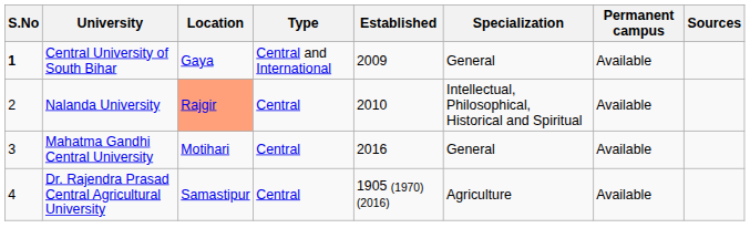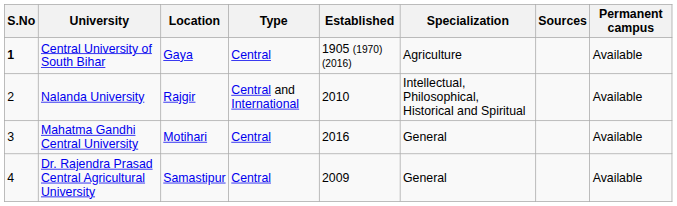columns swapped: Permanent campus <-> Sources
Central University of South Bihar | Type: Central and International -> Central
Central University of South Bihar | Established: 2009 -> 1905 (1970) (2016)
Central University of South Bihar | Specialization: General -> Agriculture
Nalanda University | Location: lightsalmon background -> no background
Nalanda University | Type: Central -> Central and International
Dr. Rajendra Prasad Central Agricultural University | Established: 1905 (1970) (2016) -> 2009
Dr. Rajendra Prasad Central Agricultural University | Specialization: Agriculture -> General
